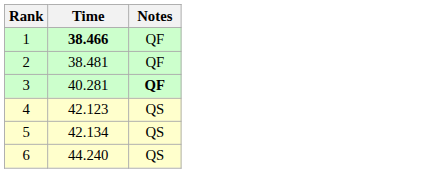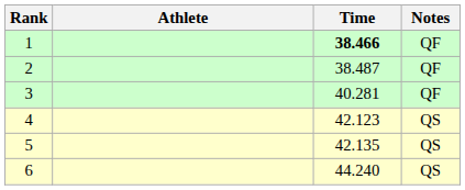+ column: Athlete
2 | Time: 38.481 -> 38.487
3 | Notes: bold -> normal
5 | Time: 42.134 -> 42.135
